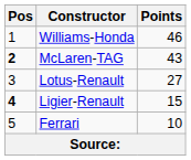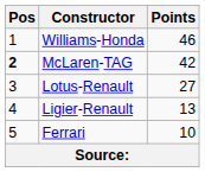McLaren-TAG | Points: 43 -> 42
Ligier-Renault | Pos: bold -> normal
Ligier-Renault | Points: 15 -> 13
